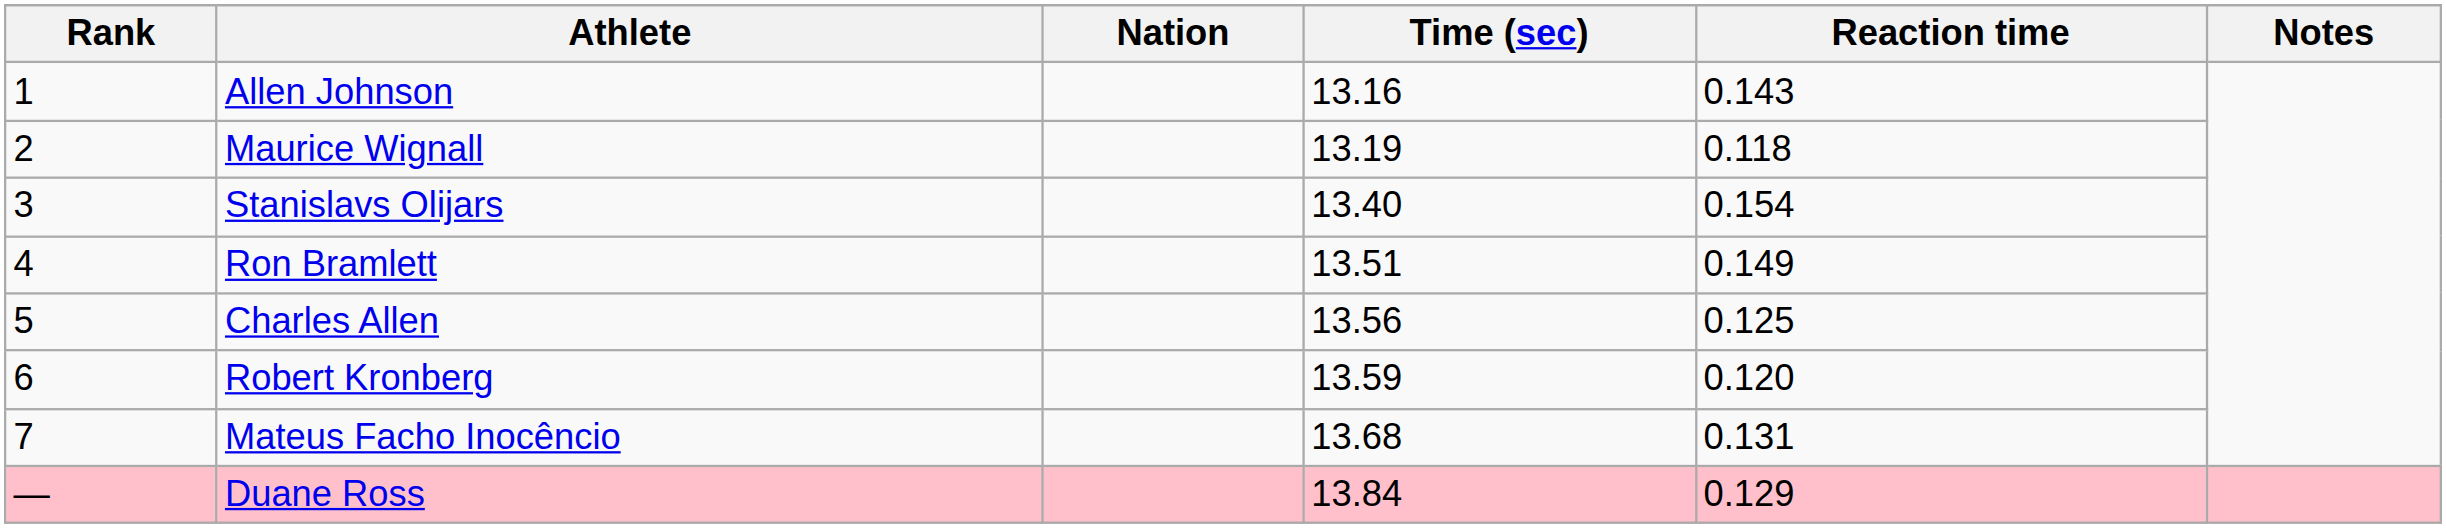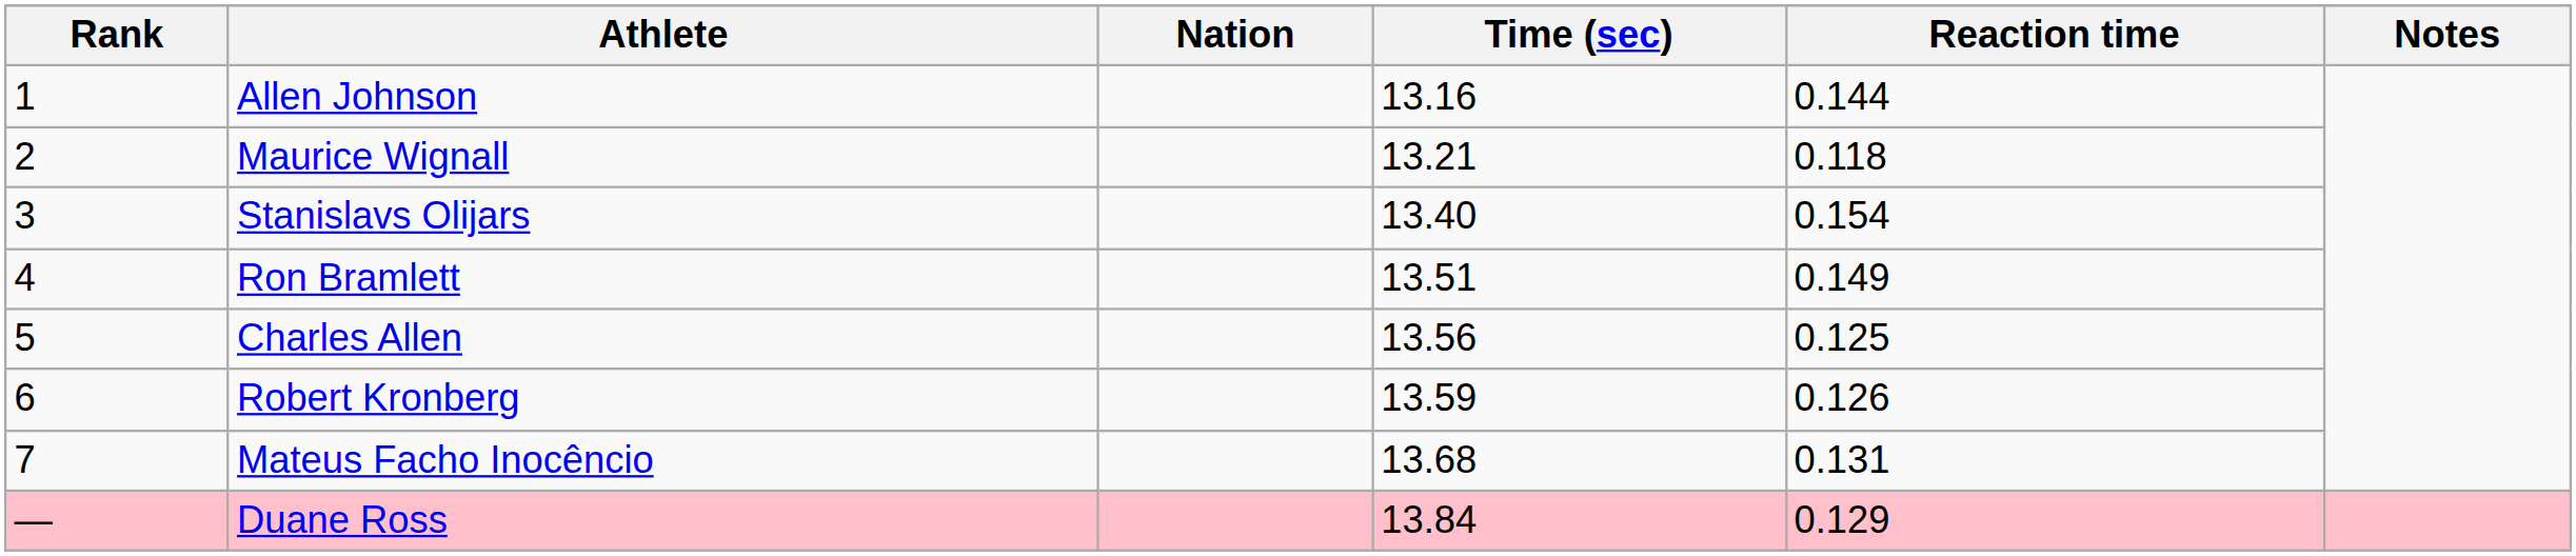Allen Johnson | Reaction time: 0.143 -> 0.144
Maurice Wignall | Time (sec): 13.19 -> 13.21
Robert Kronberg | Reaction time: 0.120 -> 0.126
